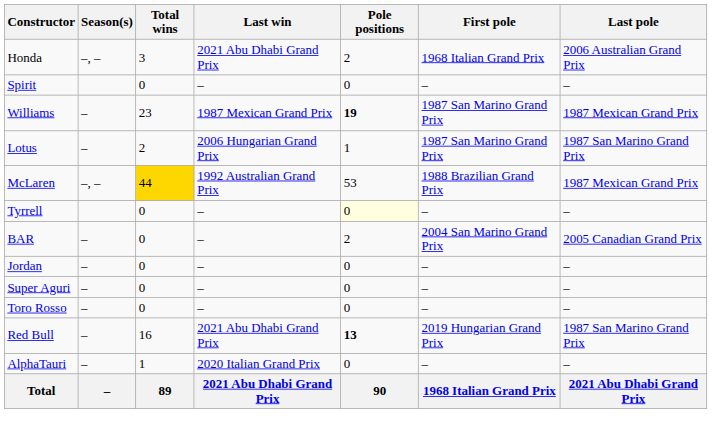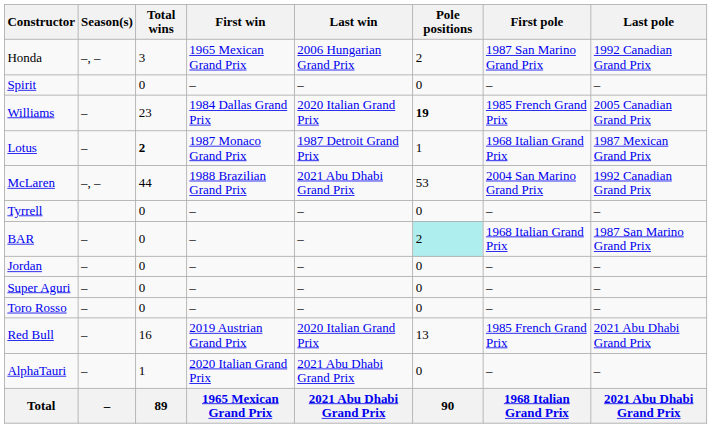+ column: First win | 1965 Mexican Grand Prix | – | 1984 Dallas Grand Prix | 1987 Monaco Grand Prix | 1988 Brazilian Grand Prix | – | – | – | – | – | 2019 Austrian Grand Prix | 2020 Italian Grand Prix | 1965 Mexican Grand Prix
Honda | Last win: 2021 Abu Dhabi Grand Prix -> 2006 Hungarian Grand Prix
Honda | First pole: 1968 Italian Grand Prix -> 1987 San Marino Grand Prix
Honda | Last pole: 2006 Australian Grand Prix -> 1992 Canadian Grand Prix
Williams | Last win: 1987 Mexican Grand Prix -> 2020 Italian Grand Prix
Williams | First pole: 1987 San Marino Grand Prix -> 1985 French Grand Prix
Williams | Last pole: 1987 Mexican Grand Prix -> 2005 Canadian Grand Prix
Lotus | Total wins: normal -> bold
Lotus | Last win: 2006 Hungarian Grand Prix -> 1987 Detroit Grand Prix
Lotus | First pole: 1987 San Marino Grand Prix -> 1968 Italian Grand Prix
Lotus | Last pole: 1987 San Marino Grand Prix -> 1987 Mexican Grand Prix
McLaren | Total wins: gold background -> no background
McLaren | Last win: 1992 Australian Grand Prix -> 2021 Abu Dhabi Grand Prix
McLaren | First pole: 1988 Brazilian Grand Prix -> 2004 San Marino Grand Prix
McLaren | Last pole: 1987 Mexican Grand Prix -> 1992 Canadian Grand Prix
Tyrrell | Pole positions: lightyellow background -> no background
BAR | Pole positions: no background -> paleturquoise background
BAR | First pole: 2004 San Marino Grand Prix -> 1968 Italian Grand Prix
BAR | Last pole: 2005 Canadian Grand Prix -> 1987 San Marino Grand Prix
Red Bull | Last win: 2021 Abu Dhabi Grand Prix -> 2020 Italian Grand Prix
Red Bull | Pole positions: bold -> normal
Red Bull | First pole: 2019 Hungarian Grand Prix -> 1985 French Grand Prix
Red Bull | Last pole: 1987 San Marino Grand Prix -> 2021 Abu Dhabi Grand Prix
AlphaTauri | Last win: 2020 Italian Grand Prix -> 2021 Abu Dhabi Grand Prix
